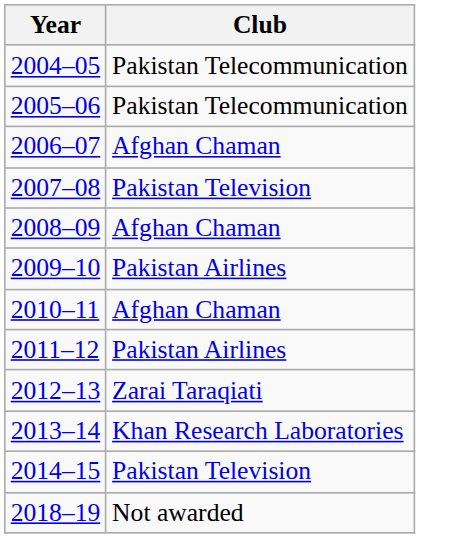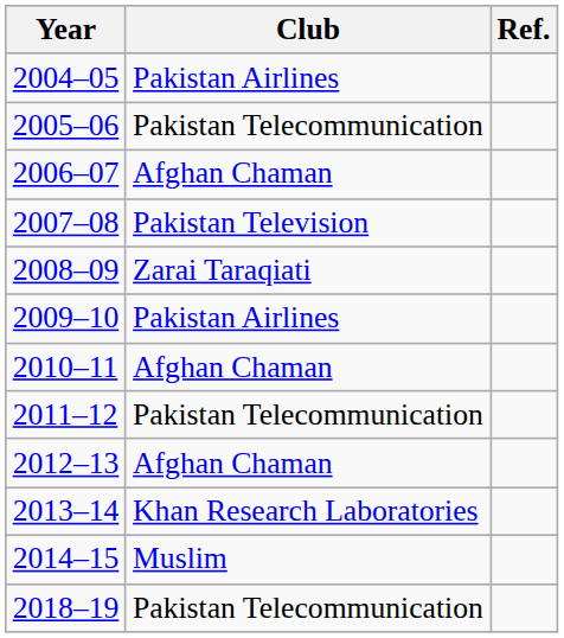+ column: Ref.
2004–05 | Club: Pakistan Telecommunication -> Pakistan Airlines
2008–09 | Club: Afghan Chaman -> Zarai Taraqiati
2011–12 | Club: Pakistan Airlines -> Pakistan Telecommunication
2012–13 | Club: Zarai Taraqiati -> Afghan Chaman
2014–15 | Club: Pakistan Television -> Muslim
2018–19 | Club: Not awarded -> Pakistan Telecommunication
